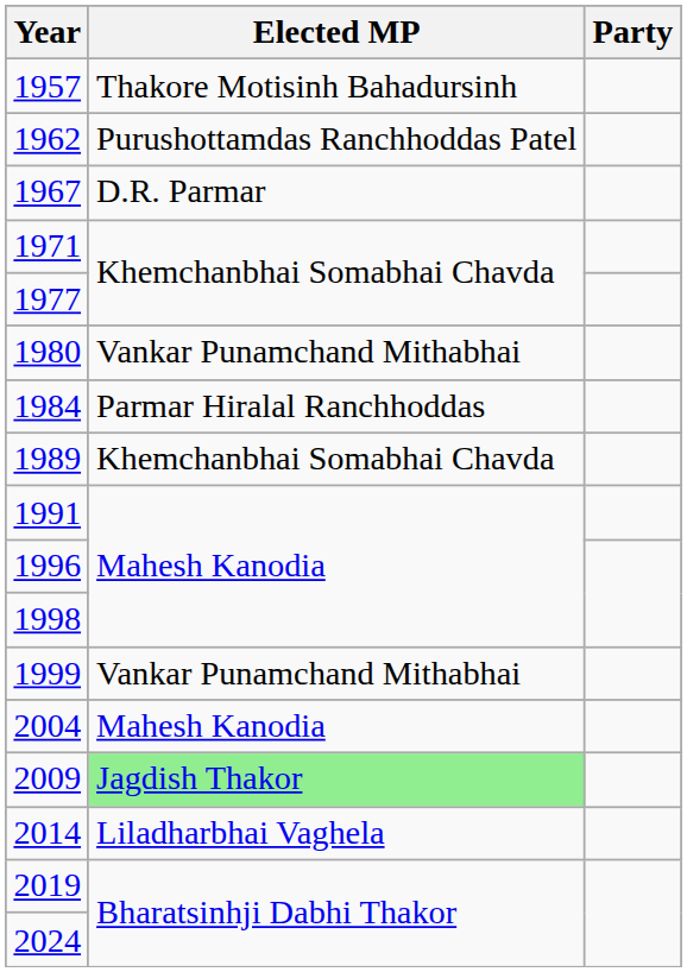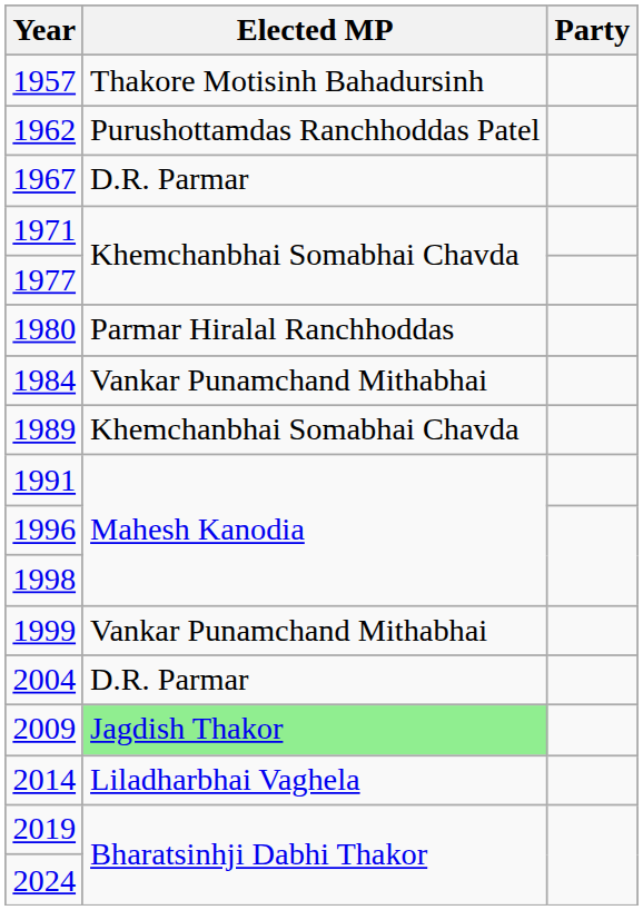1980 | Elected MP: Vankar Punamchand Mithabhai -> Parmar Hiralal Ranchhoddas
1984 | Elected MP: Parmar Hiralal Ranchhoddas -> Vankar Punamchand Mithabhai
2004 | Elected MP: Mahesh Kanodia -> D.R. Parmar
